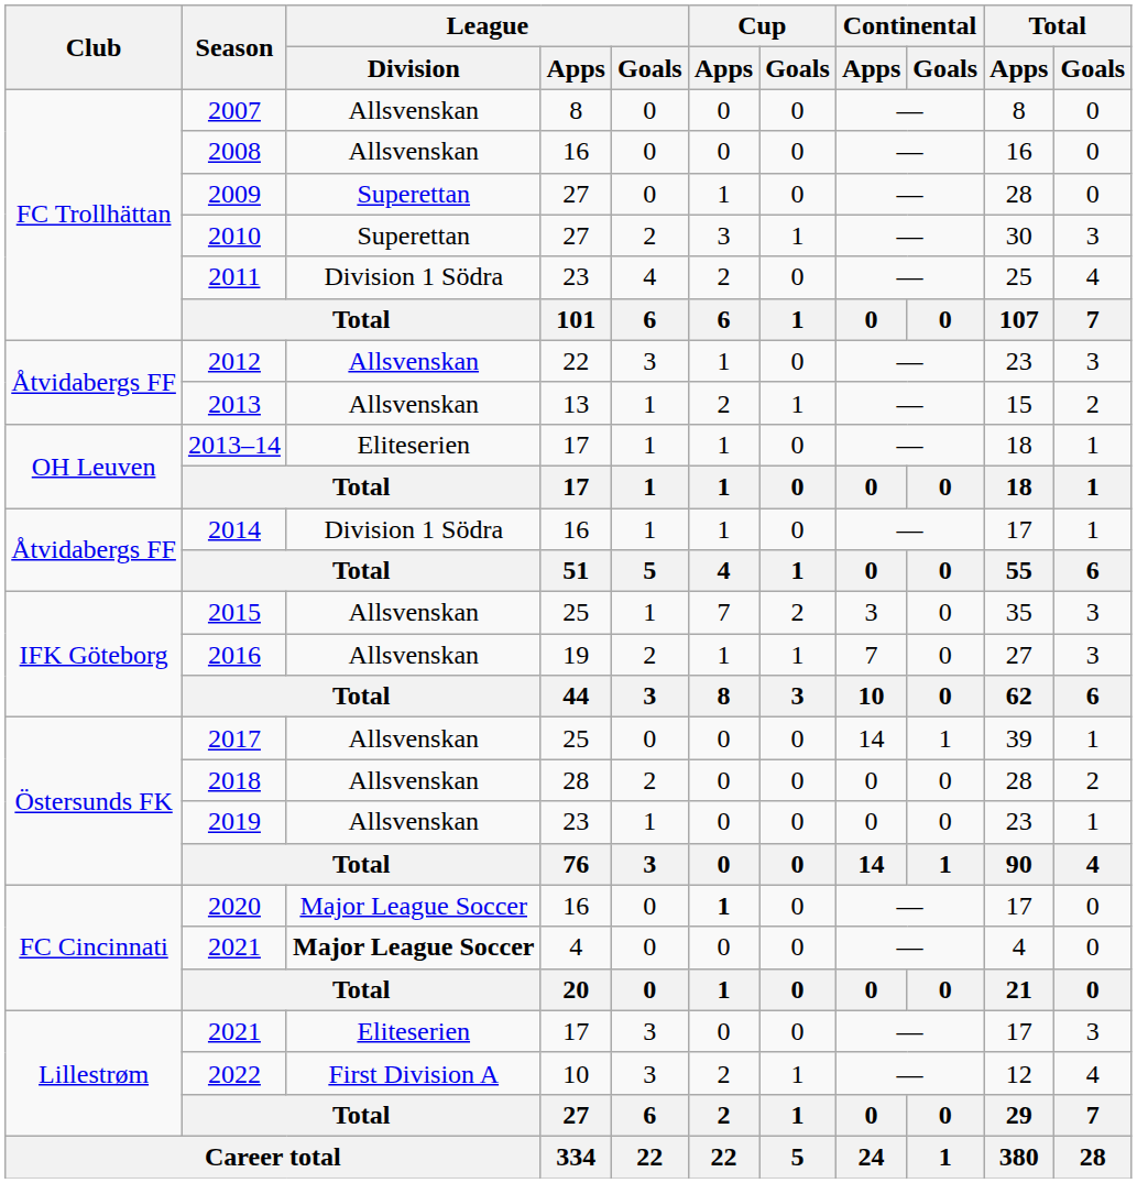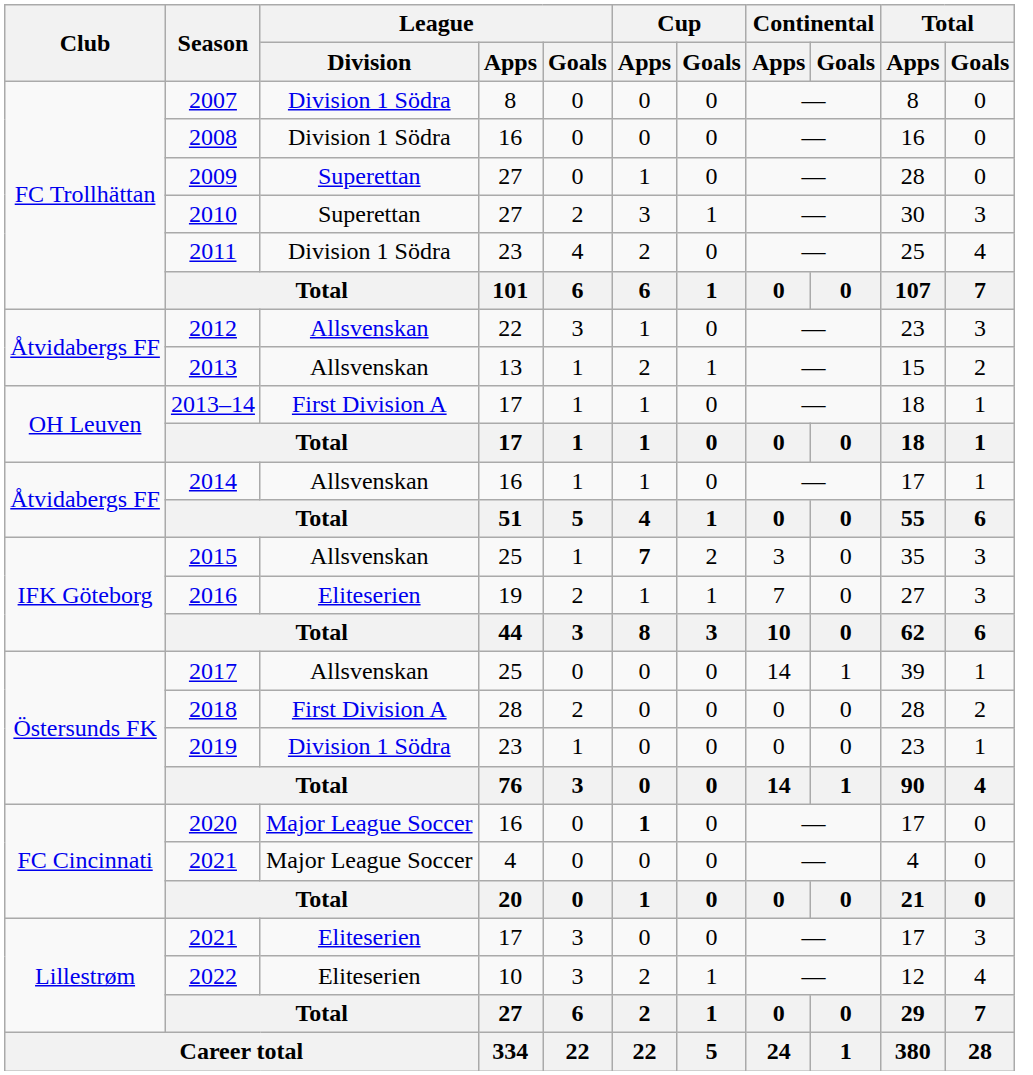2007 | League / Division: Allsvenskan -> Division 1 Södra
2008 | League / Division: Allsvenskan -> Division 1 Södra
2013–14 | League / Division: Eliteserien -> First Division A
2014 | League / Division: Division 1 Södra -> Allsvenskan
2015 | Cup / Apps: normal -> bold
2016 | League / Division: Allsvenskan -> Eliteserien
2018 | League / Division: Allsvenskan -> First Division A
2019 | League / Division: Allsvenskan -> Division 1 Södra
2021 / 4 | League / Division: bold -> normal
2022 | League / Division: First Division A -> Eliteserien
